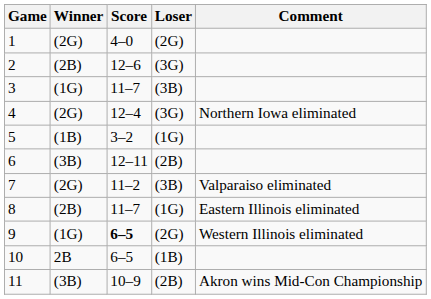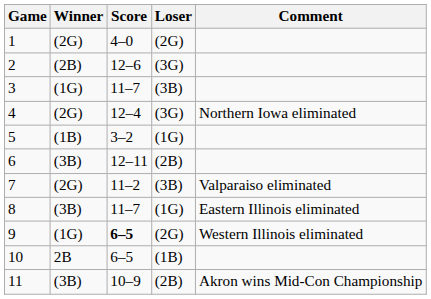8 | Winner: (2B) -> (3B)
